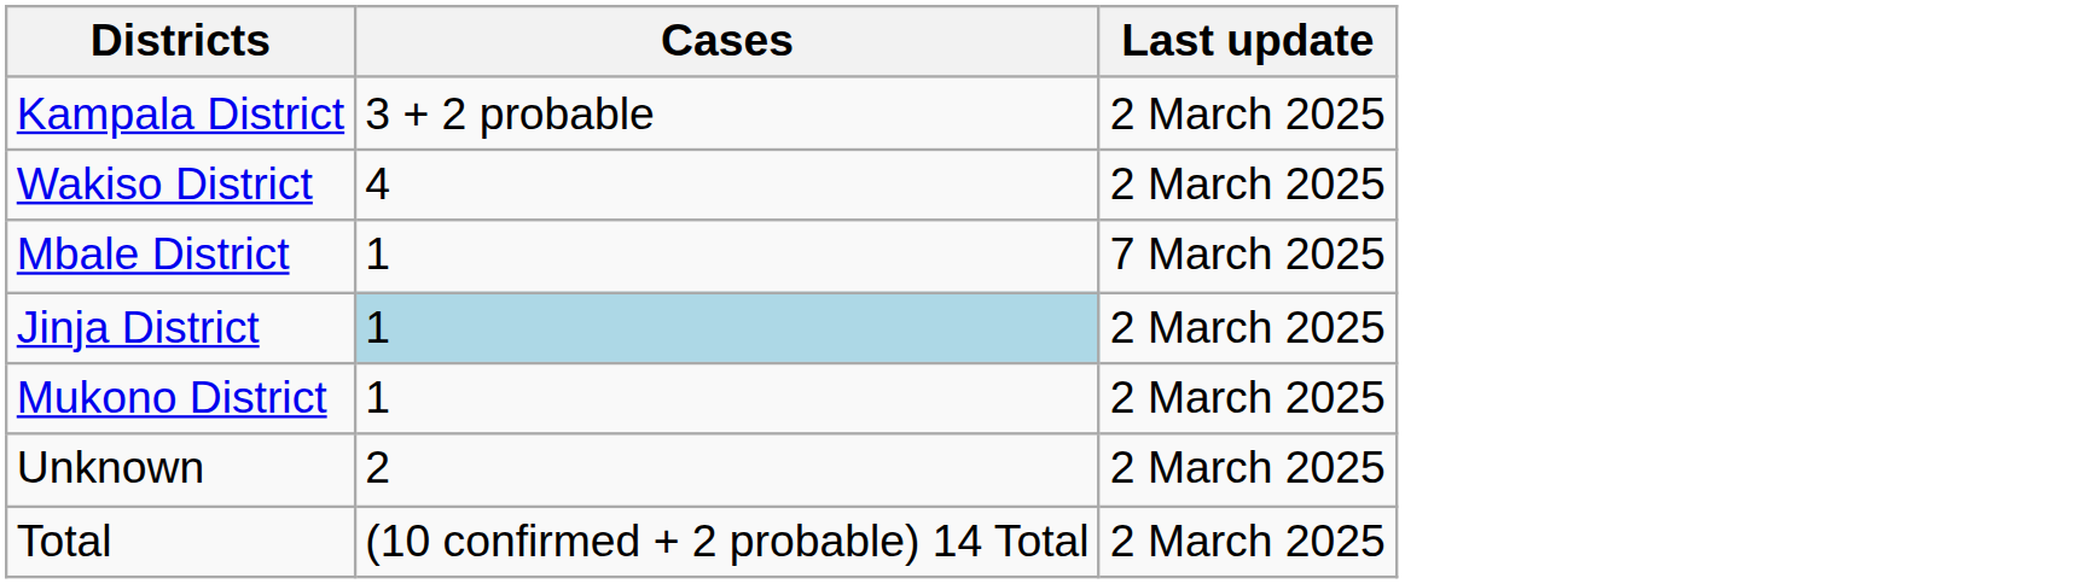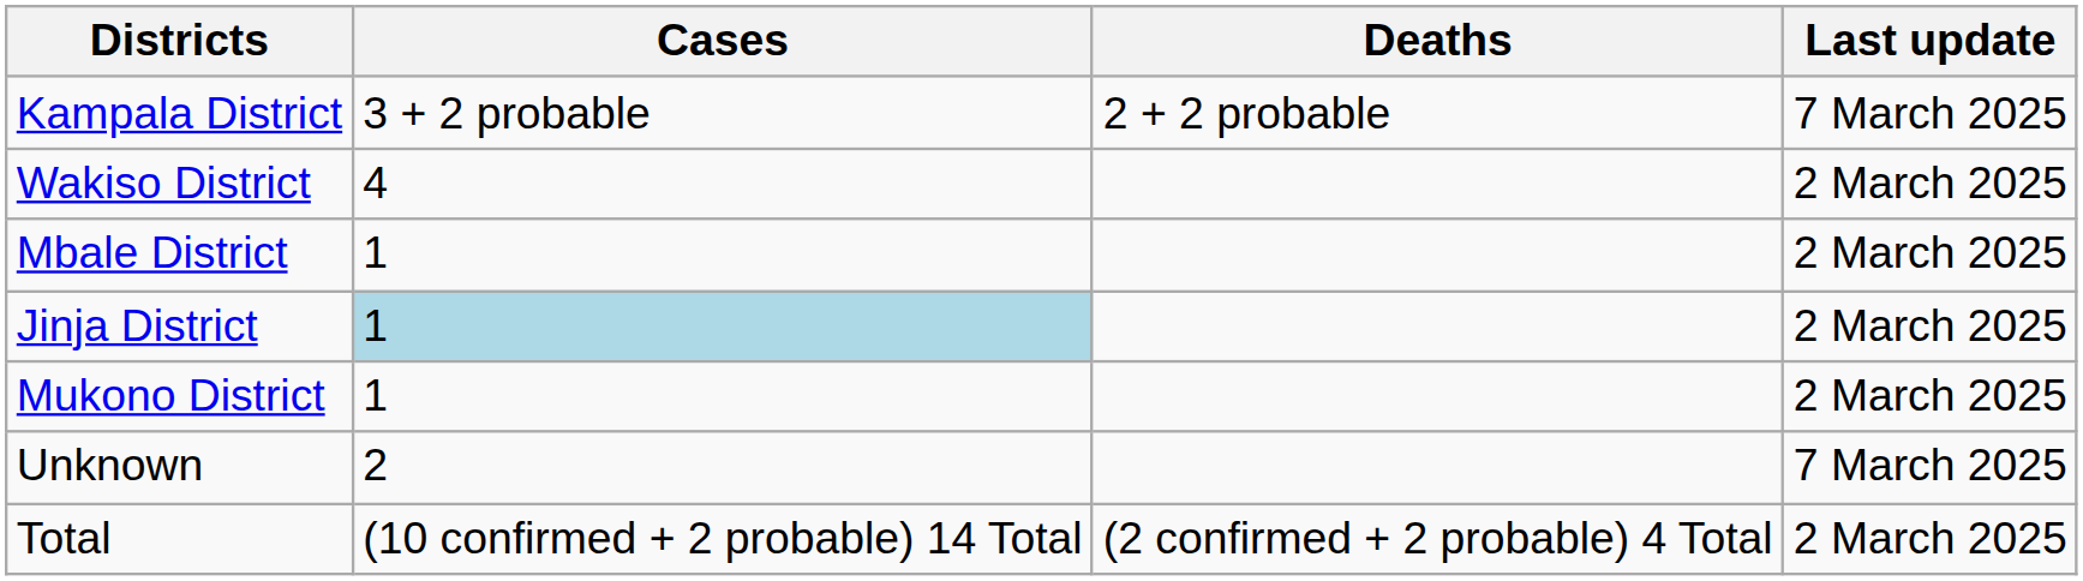+ column: Deaths | 2 + 2 probable | (2 confirmed + 2 probable) 4 Total
Kampala District | Last update: 2 March 2025 -> 7 March 2025
Mbale District | Last update: 7 March 2025 -> 2 March 2025
Unknown | Last update: 2 March 2025 -> 7 March 2025
